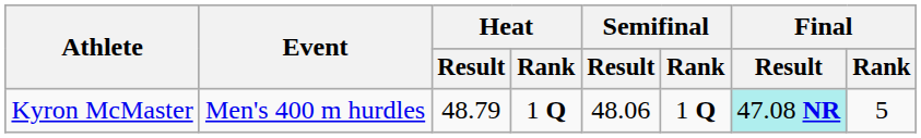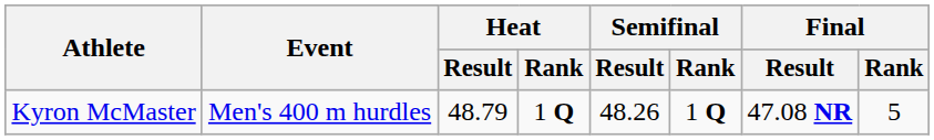Kyron McMaster | Semifinal / Result: 48.06 -> 48.26
Kyron McMaster | Final / Result: paleturquoise background -> no background
